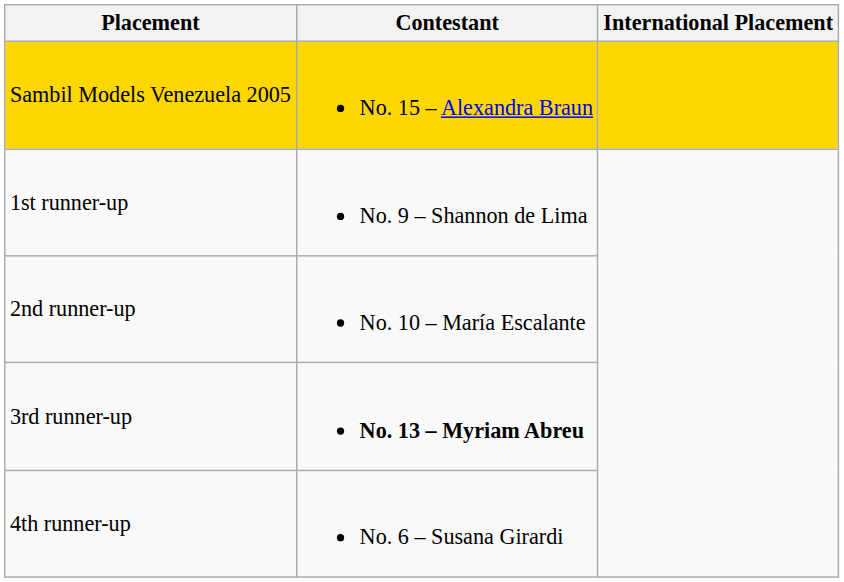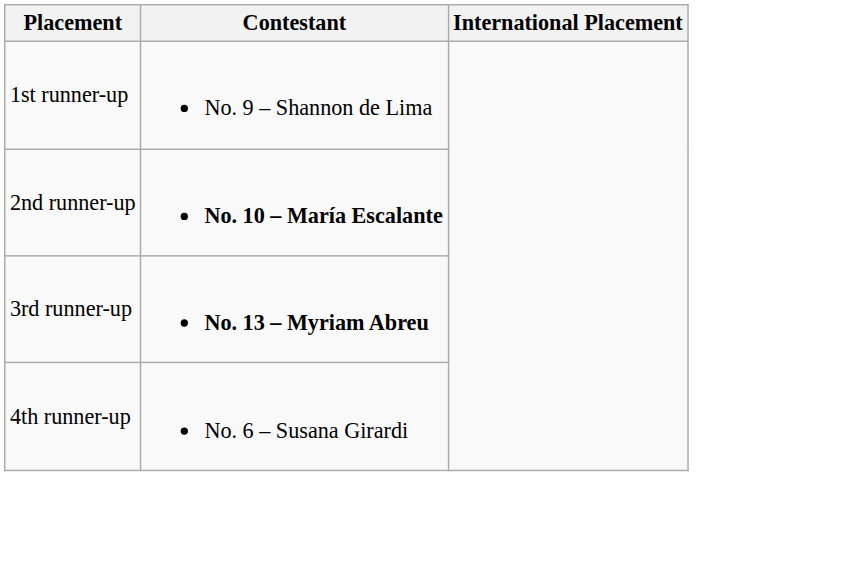- row: Sambil Models Venezuela 2005 | No. 15 – Alexandra Braun
2nd runner-up | Contestant: normal -> bold
